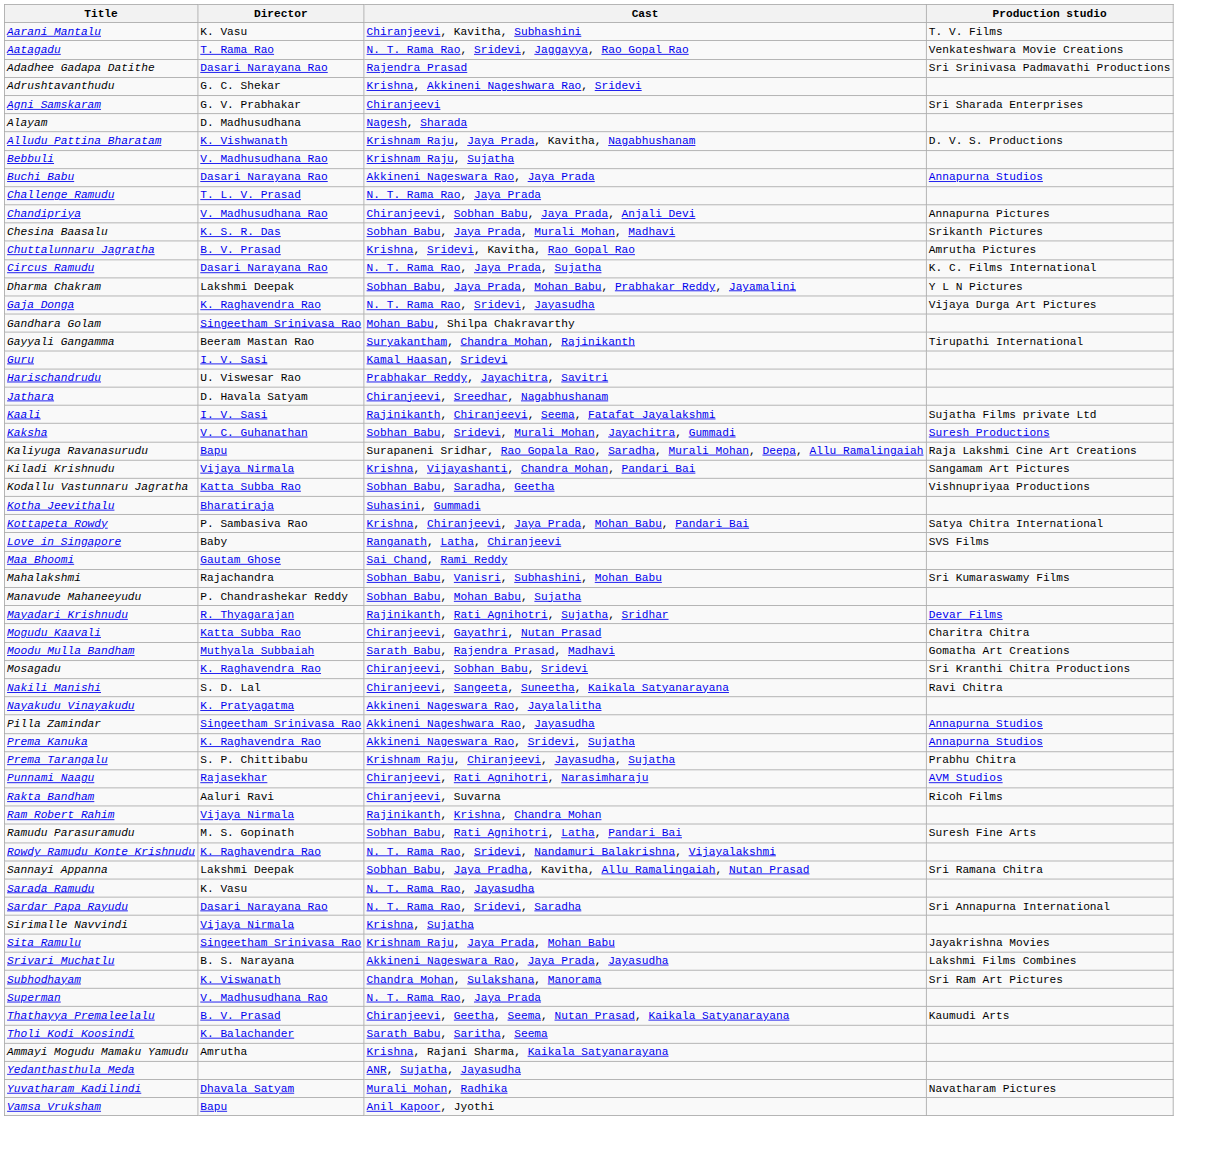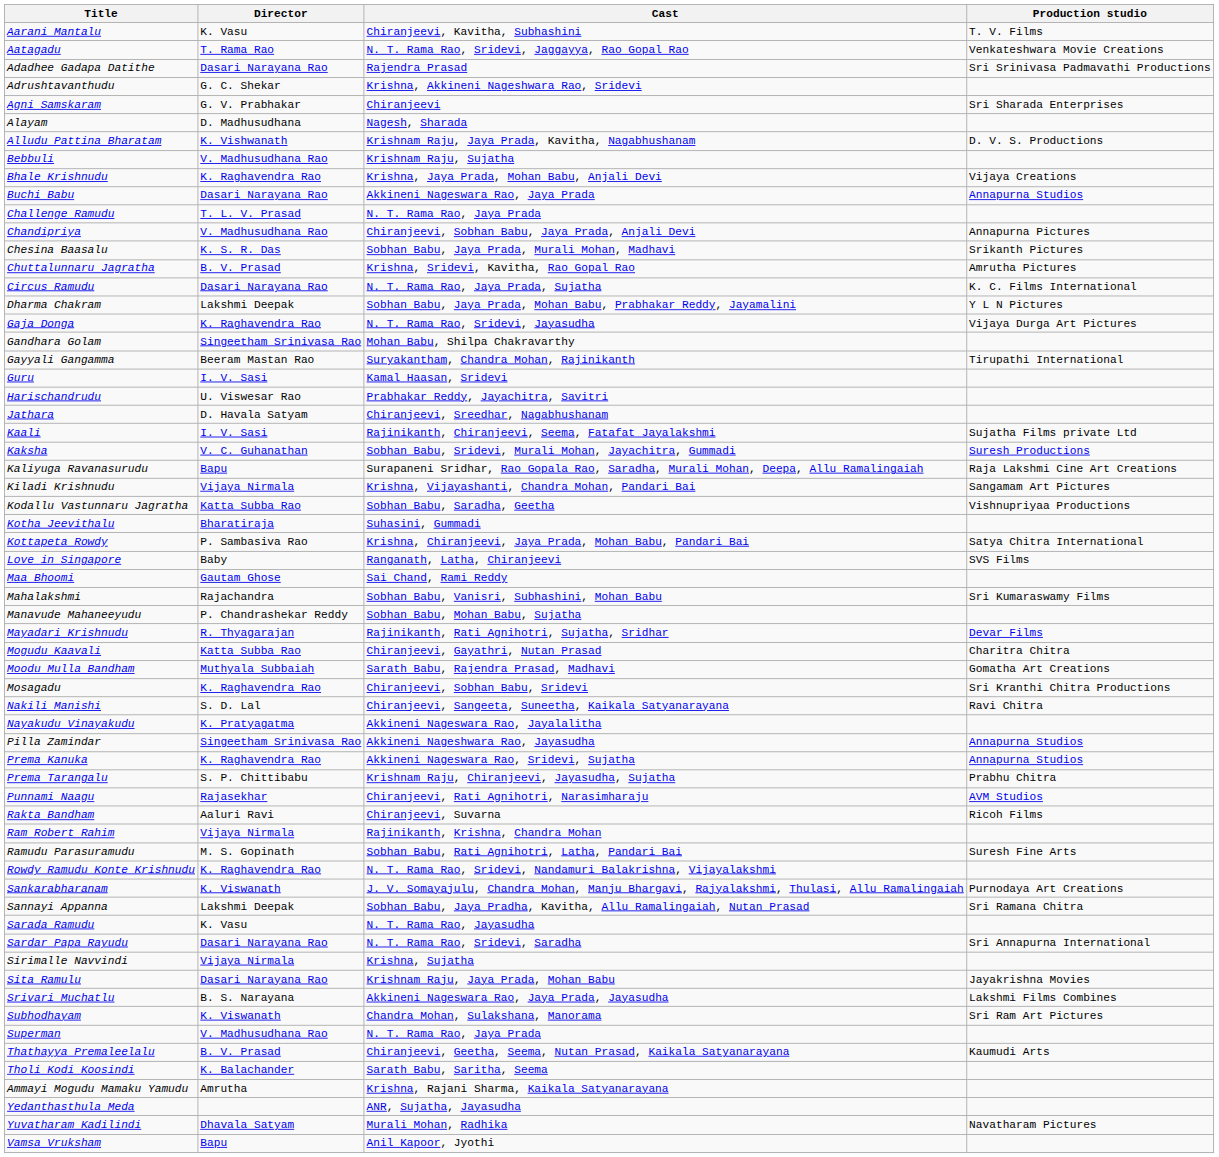+ row: Bhale Krishnudu | K. Raghavendra Rao | Krishna, Jaya Prada, Mohan Babu, Anjali Devi | Vijaya Creations
+ row: Sankarabharanam | K. Viswanath | J. V. Somayajulu, Chandra Mohan, Manju Bhargavi, Rajyalakshmi, Thulasi, Allu Ramalingaiah | Purnodaya Art Creations
Sita Ramulu | Director: Singeetham Srinivasa Rao -> Dasari Narayana Rao
